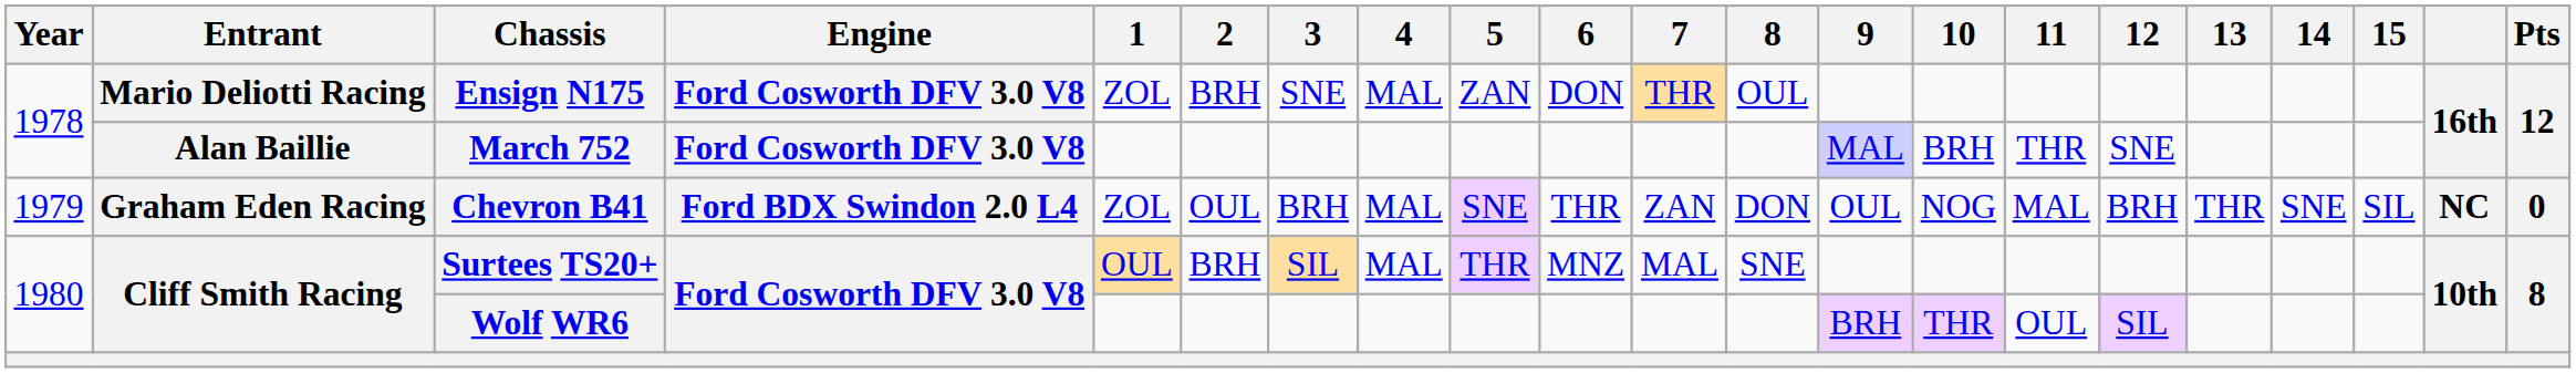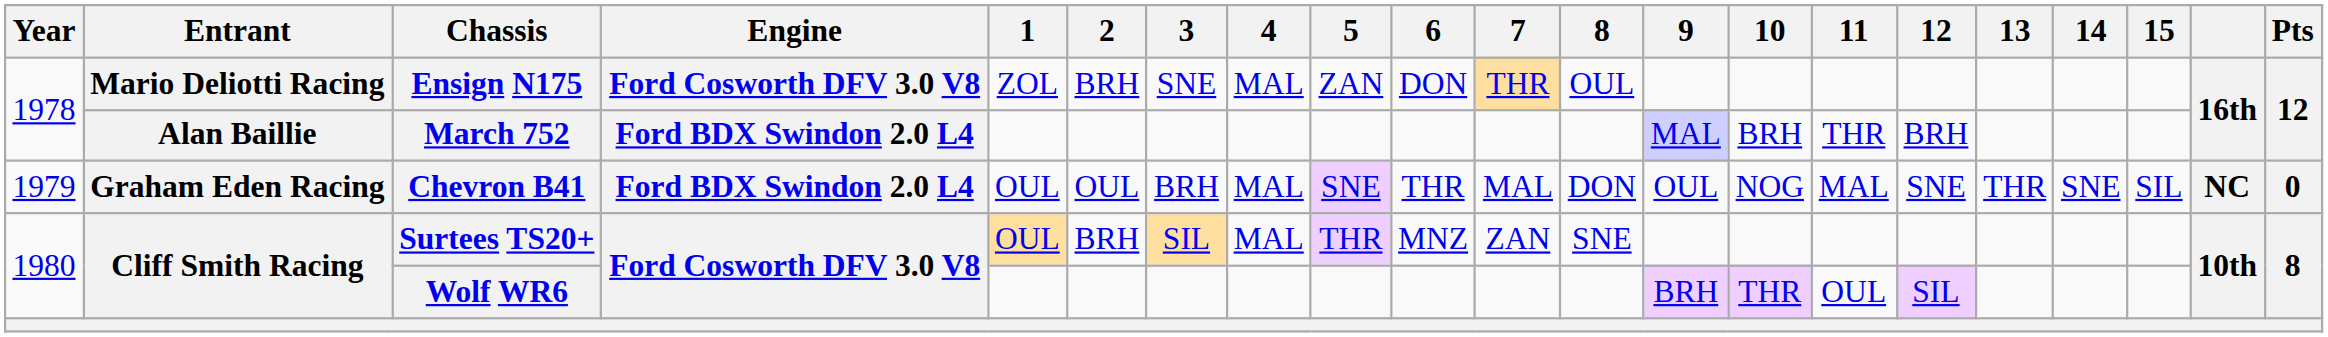March 752 | Engine: Ford Cosworth DFV 3.0 V8 -> Ford BDX Swindon 2.0 L4
March 752 | 12: SNE -> BRH
Chevron B41 | 1: ZOL -> OUL
Chevron B41 | 7: ZAN -> MAL
Chevron B41 | 12: BRH -> SNE
Surtees TS20+ | 7: MAL -> ZAN
